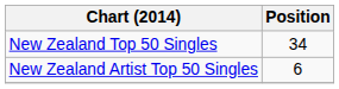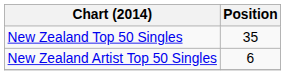New Zealand Top 50 Singles | Position: 34 -> 35
